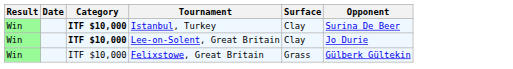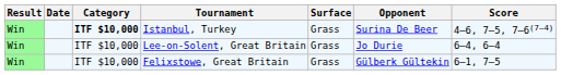+ column: Score | 4–6, 7–5, 7–6(7–4) | 6–4, 6–4 | 6–1, 7–5
Istanbul, Turkey | Surface: Clay -> Grass
Lee-on-Solent, Great Britain | Category: bold -> normal
Lee-on-Solent, Great Britain | Surface: Clay -> Grass
